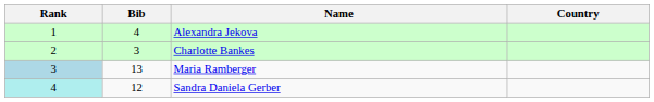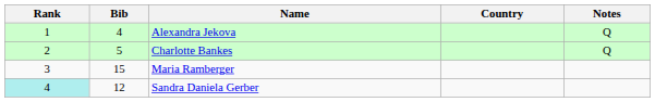+ column: Notes | Q | Q
Charlotte Bankes | Bib: 3 -> 5
Maria Ramberger | Rank: lightblue background -> no background
Maria Ramberger | Bib: 13 -> 15
